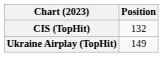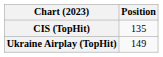CIS (TopHit) | Position: 132 -> 135
